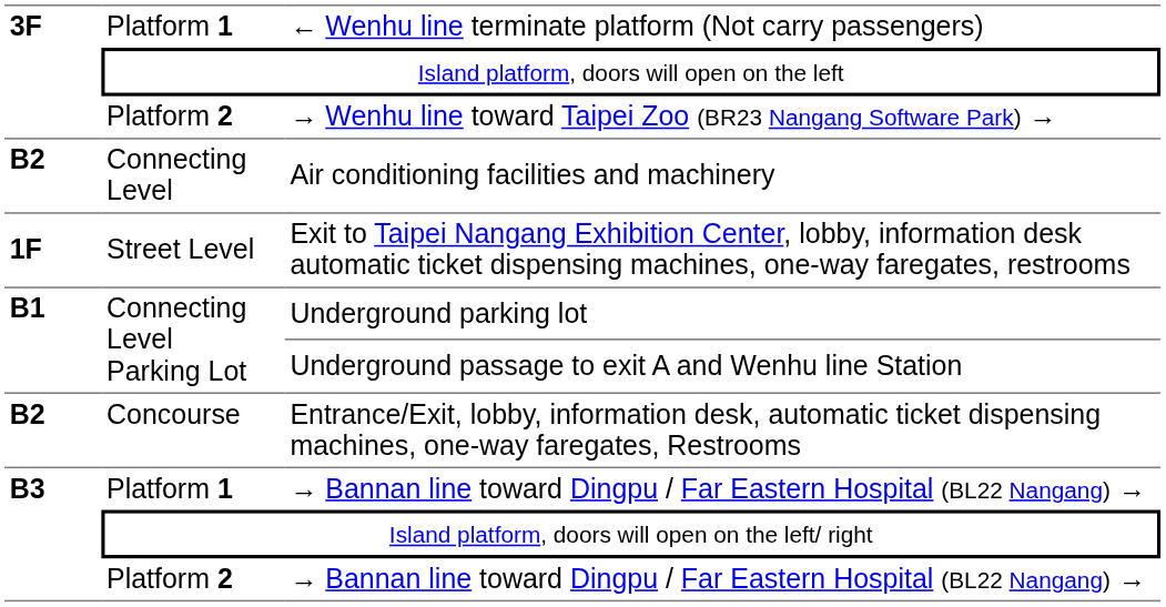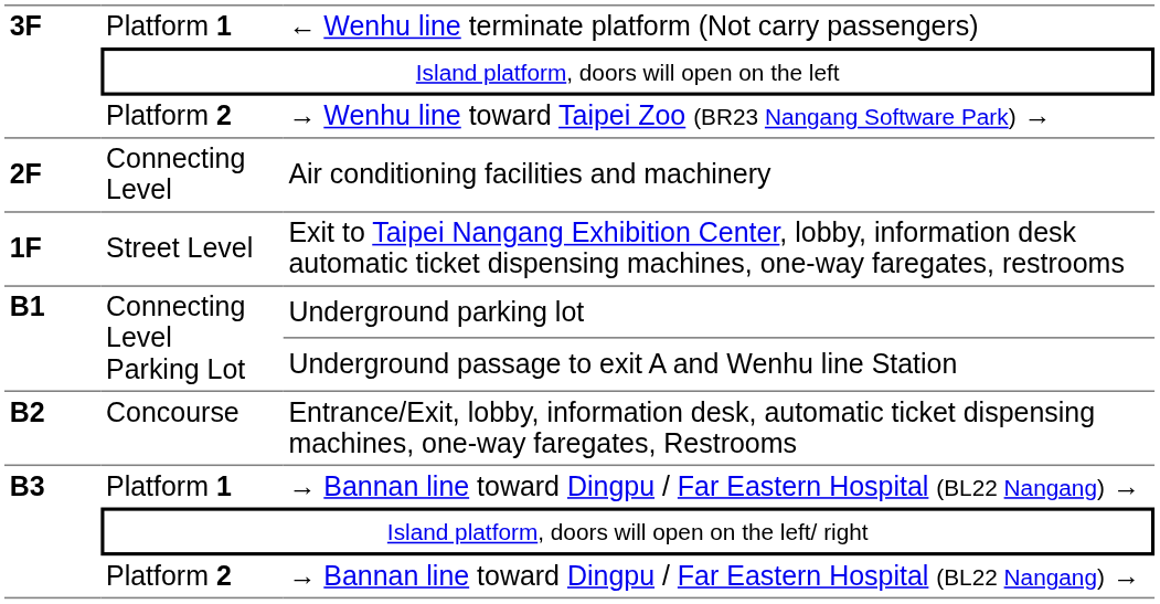Air conditioning facilities and machinery | column 1: B2 -> 2F
